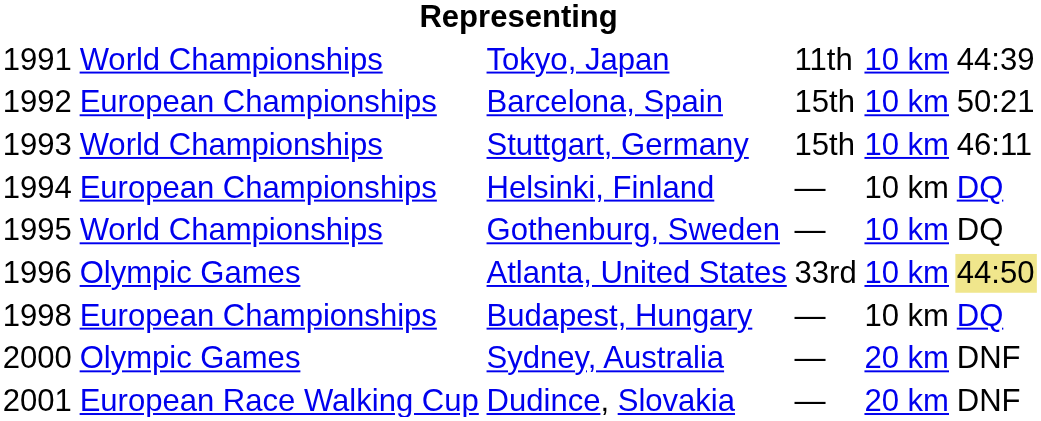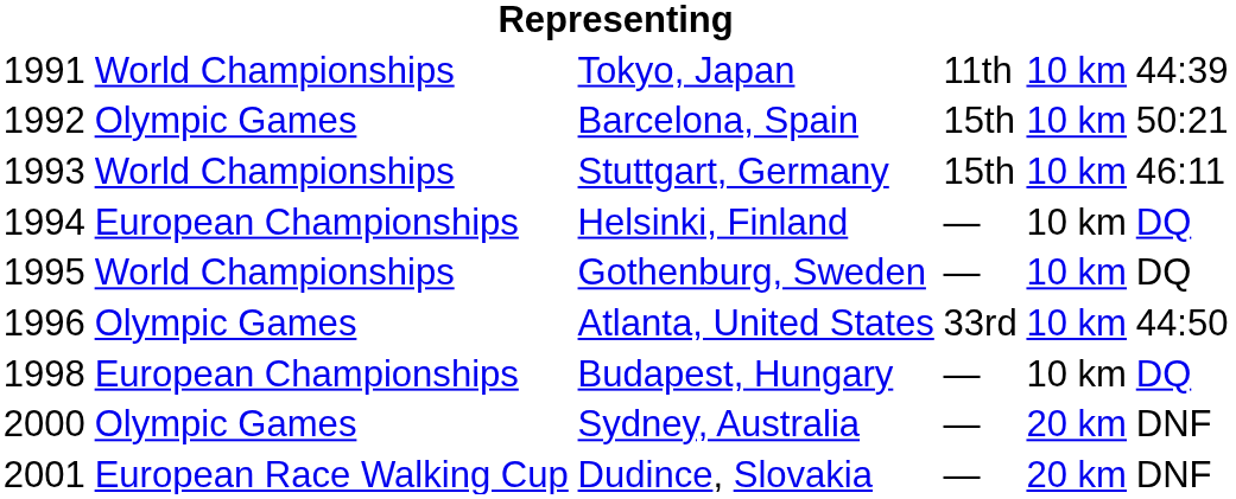Barcelona, Spain | column 2: European Championships -> Olympic Games
Atlanta, United States | column 6: khaki background -> no background
